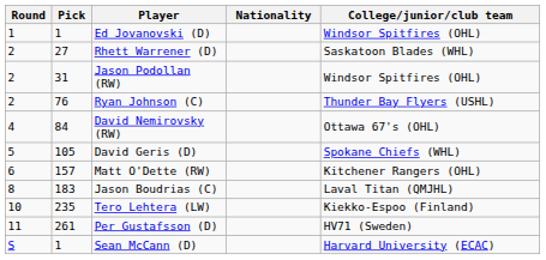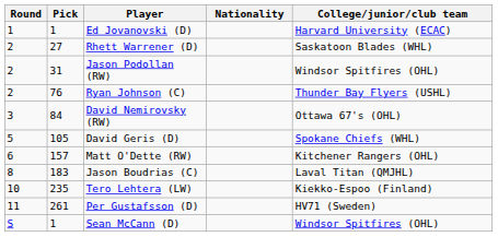Ed Jovanovski (D) | College/junior/club team: Windsor Spitfires (OHL) -> Harvard University (ECAC)
David Nemirovsky (RW) | Round: 4 -> 3
Sean McCann (D) | College/junior/club team: Harvard University (ECAC) -> Windsor Spitfires (OHL)
